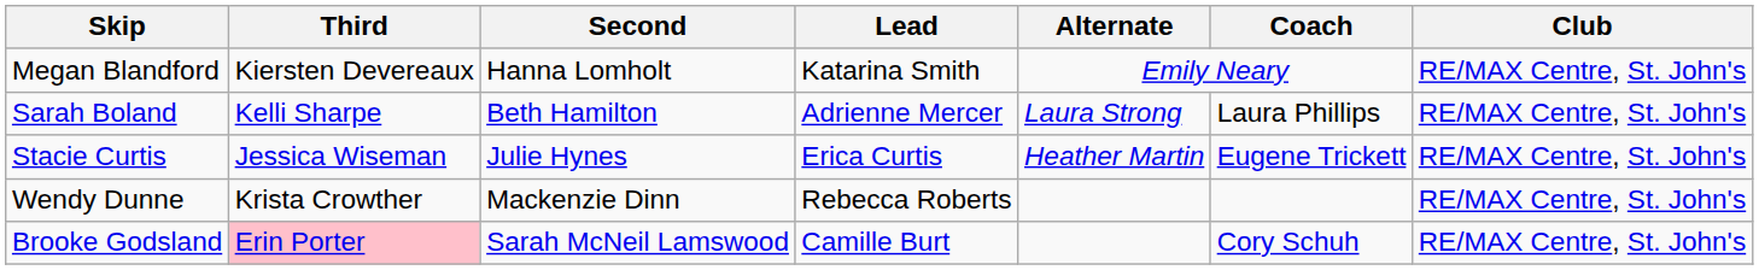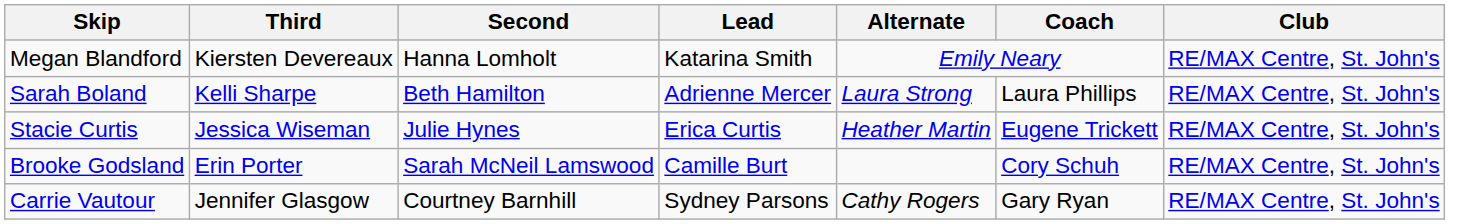- row: Wendy Dunne | Krista Crowther | Mackenzie Dinn | Rebecca Roberts | RE/MAX Centre, St. John's
Brooke Godsland | Third: pink background -> no background
+ row: Carrie Vautour | Jennifer Glasgow | Courtney Barnhill | Sydney Parsons | Cathy Rogers | Gary Ryan | RE/MAX Centre, St. John's
